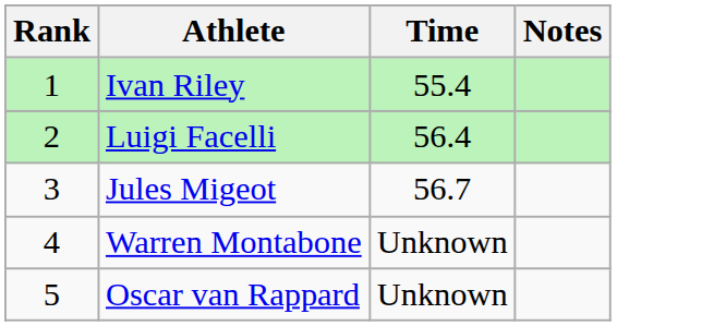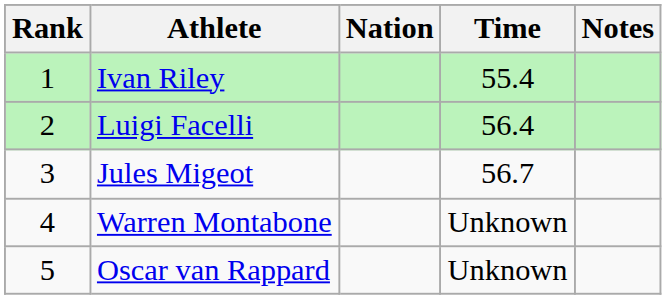+ column: Nation
